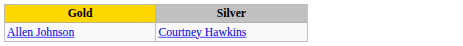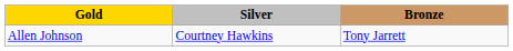+ column: Bronze | Tony Jarrett
